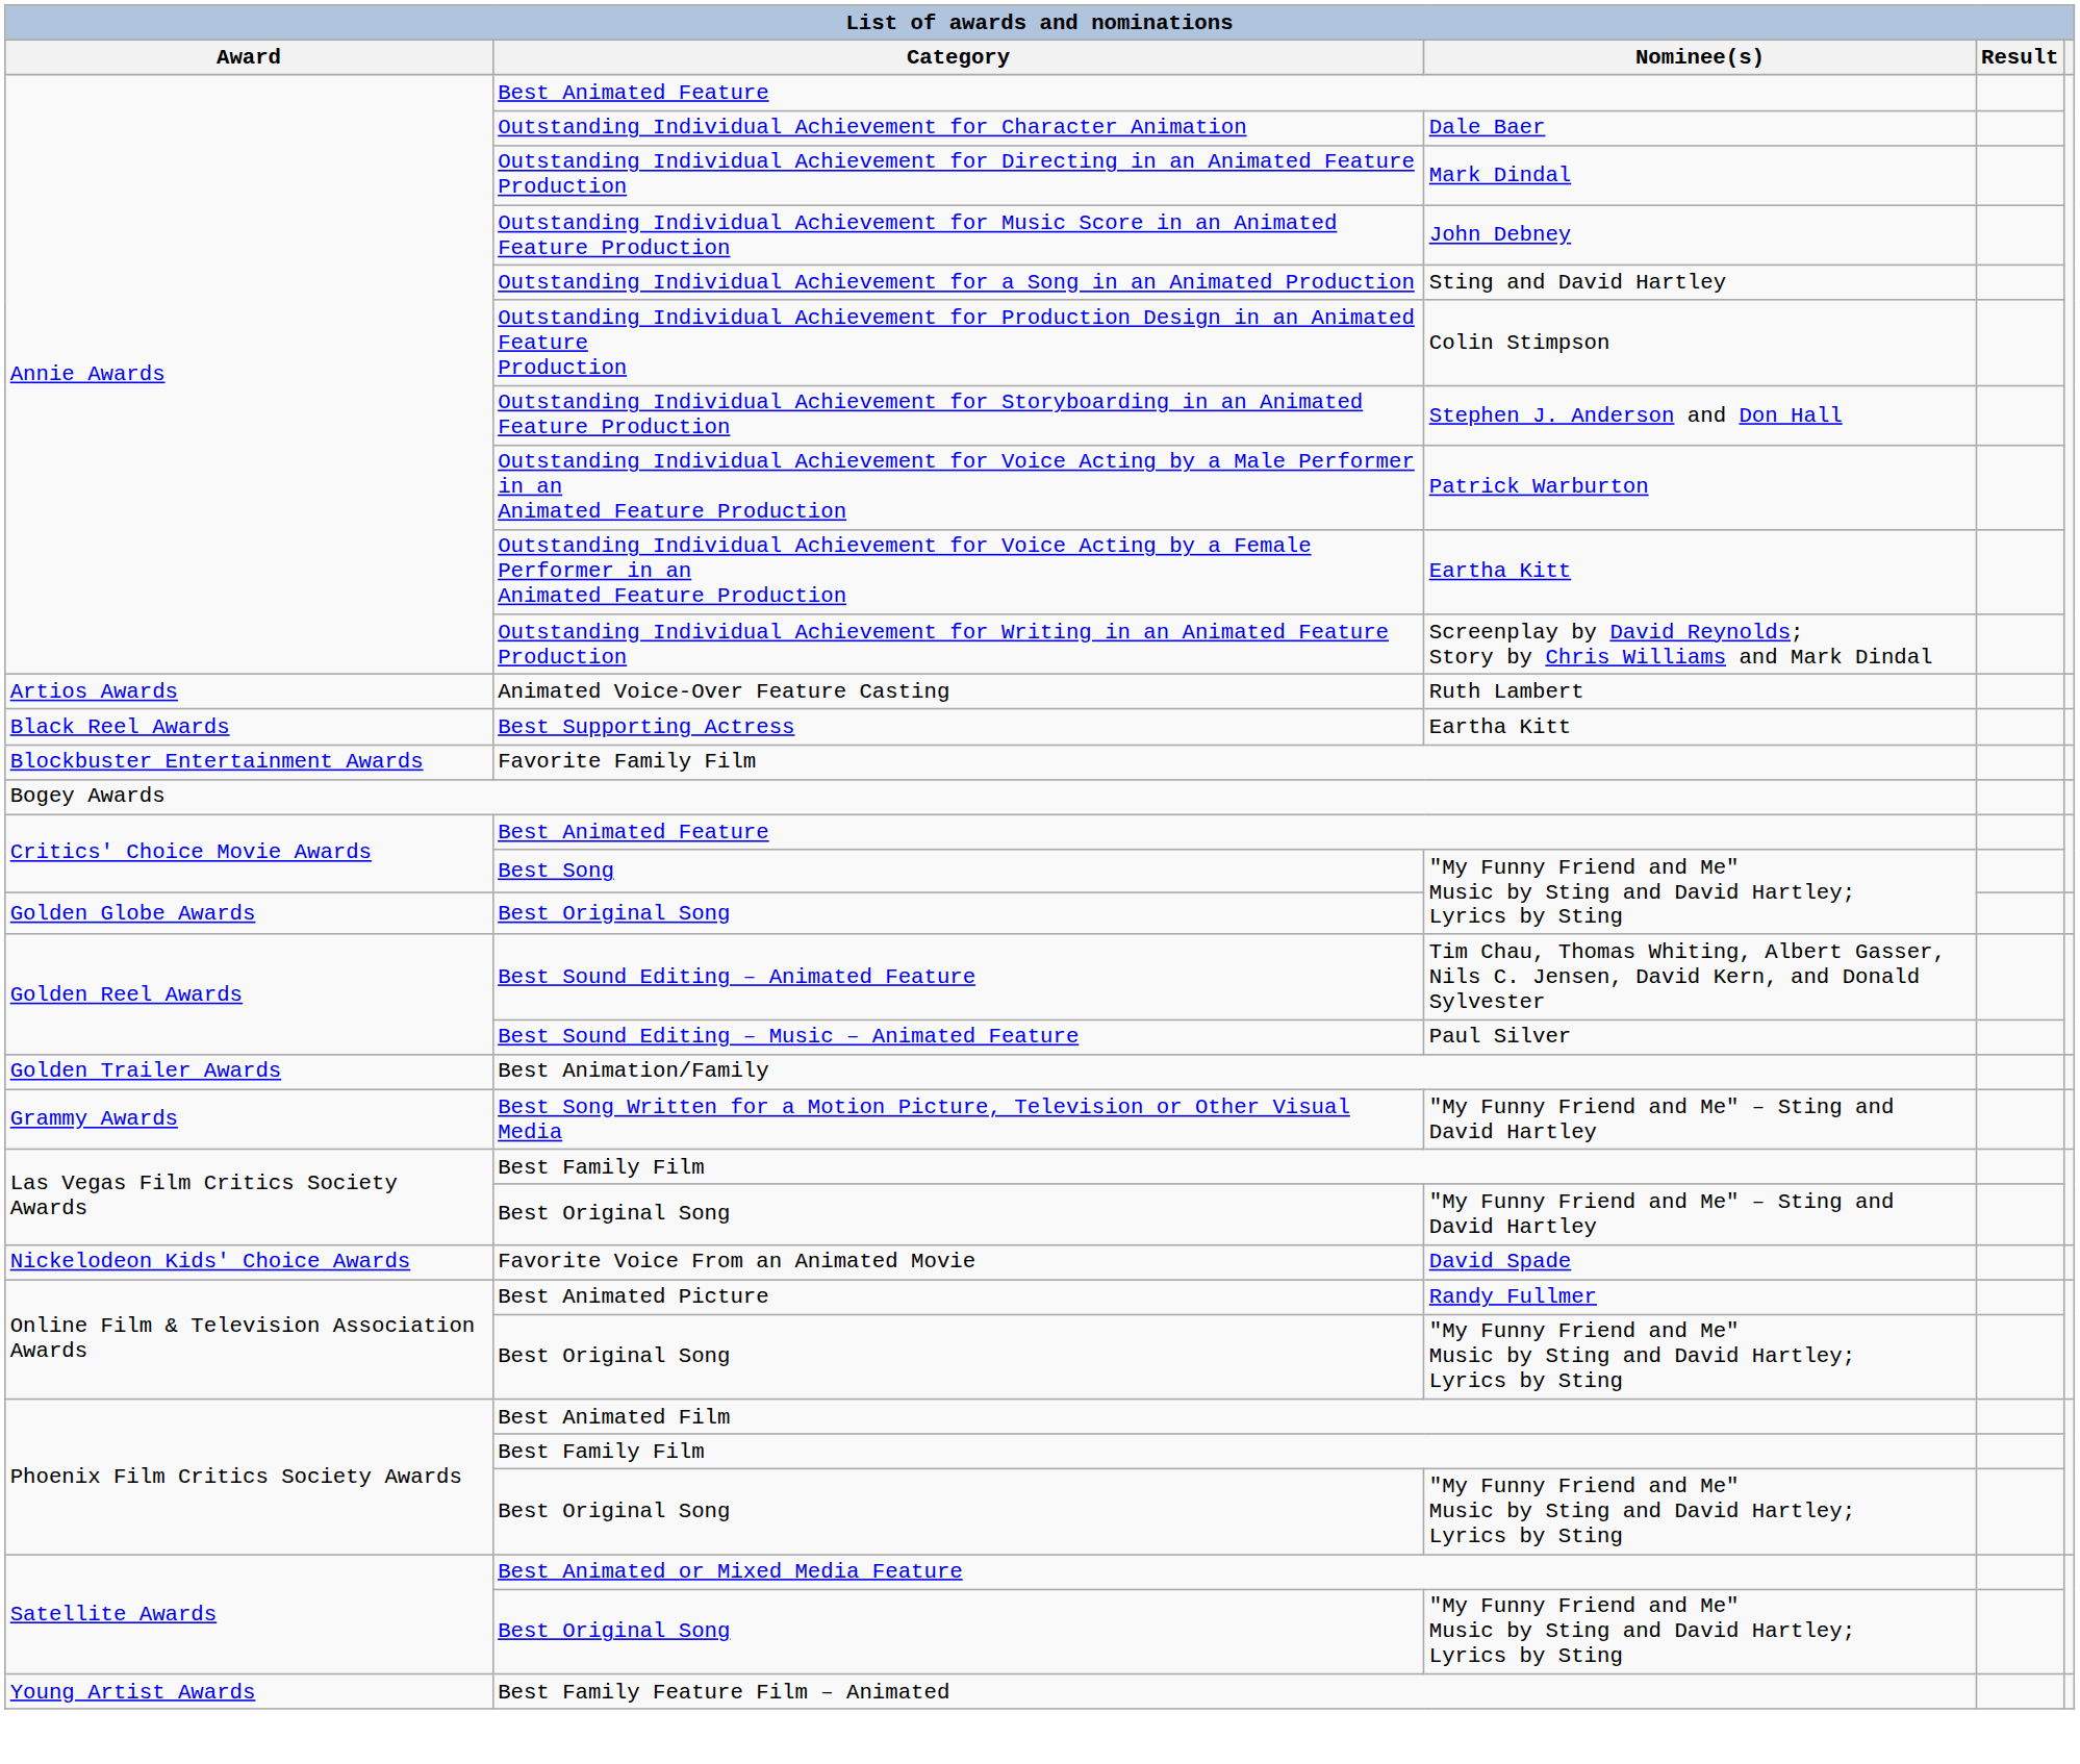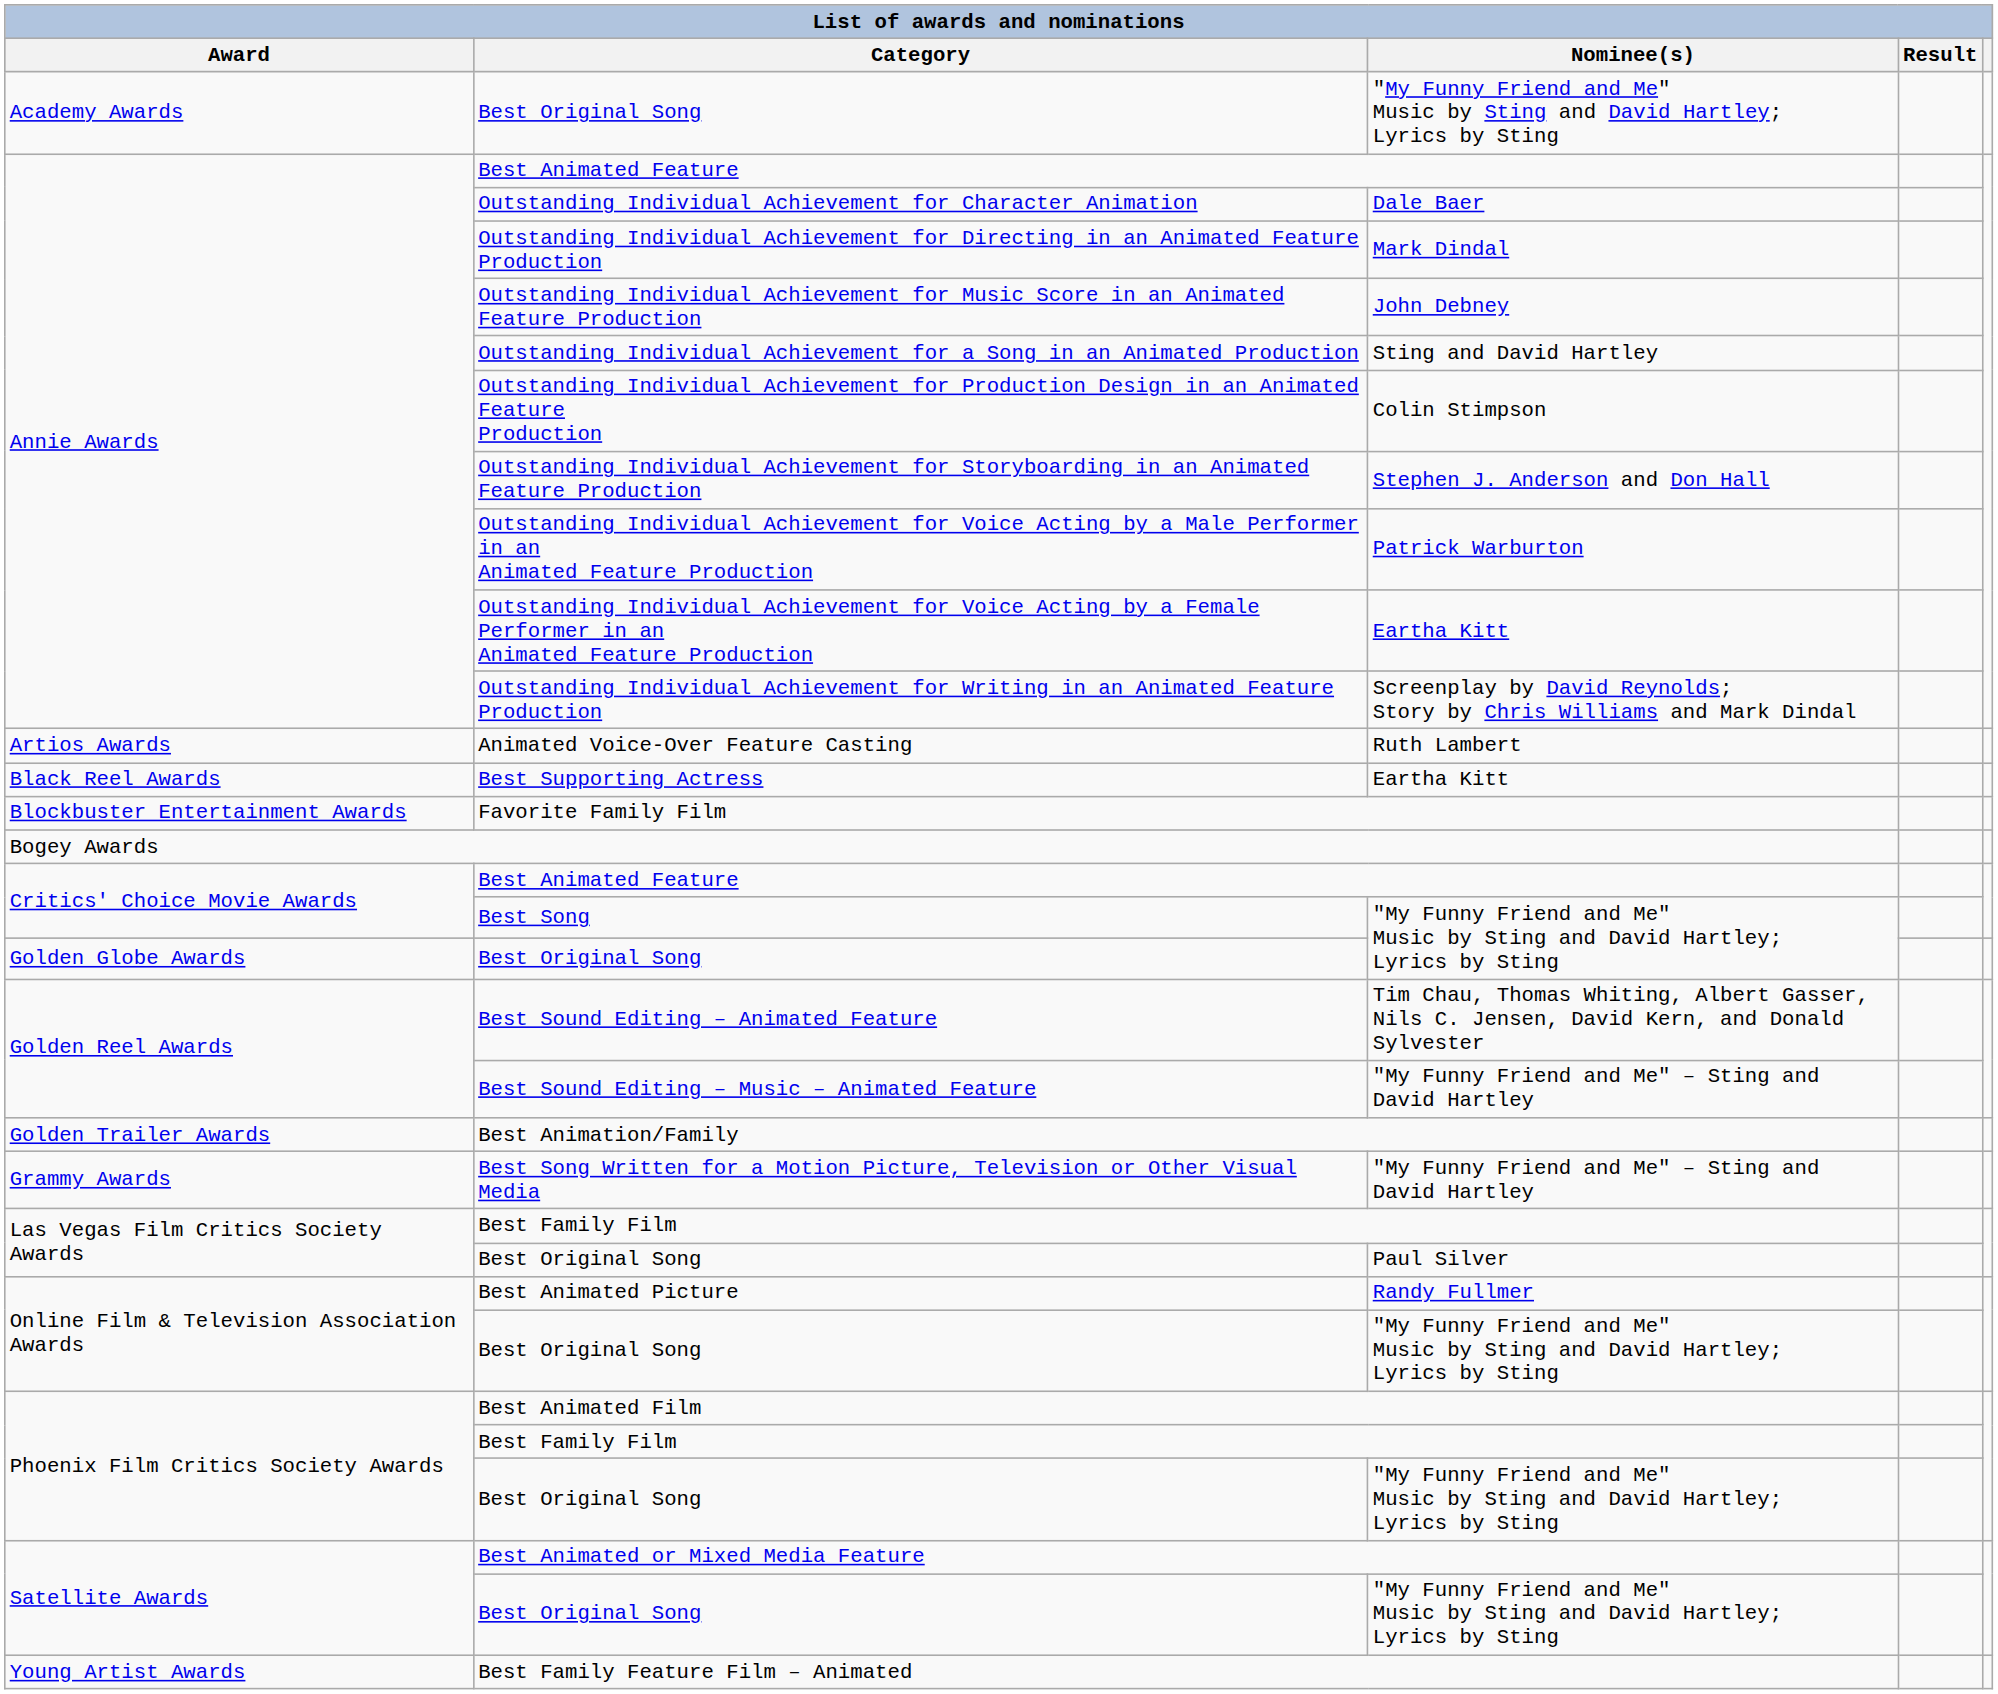+ row: Academy Awards | Best Original Song | "My Funny Friend and Me" Music by Sting and David Hartley; Lyrics by Sting
Best Sound Editing – Music – Animated Feature | Nominee(s): Paul Silver -> "My Funny Friend and Me" – Sting and David Hartley
Las Vegas Film Critics Society Awards / Best Original Song | Nominee(s): "My Funny Friend and Me" – Sting and David Hartley -> Paul Silver
- row: Nickelodeon Kids' Choice Awards | Favorite Voice From an Animated Movie | David Spade
